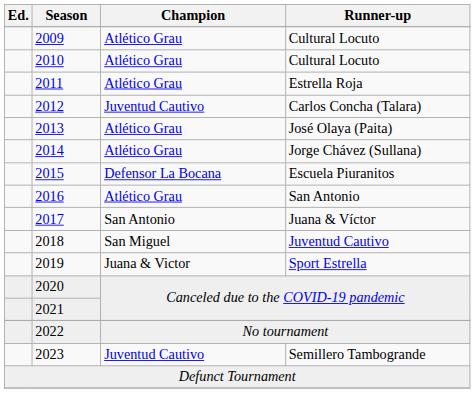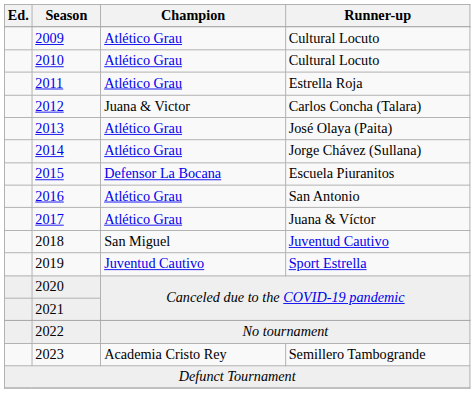2012 | Champion: Juventud Cautivo -> Juana & Victor
2017 | Champion: San Antonio -> Atlético Grau
2019 | Champion: Juana & Victor -> Juventud Cautivo
2023 | Champion: Juventud Cautivo -> Academia Cristo Rey
